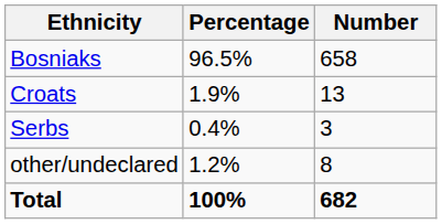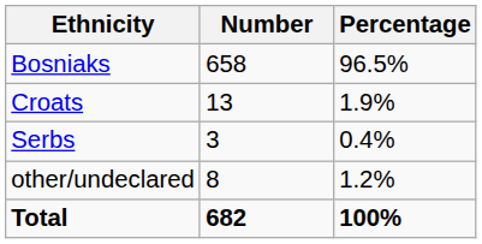columns swapped: Number <-> Percentage
